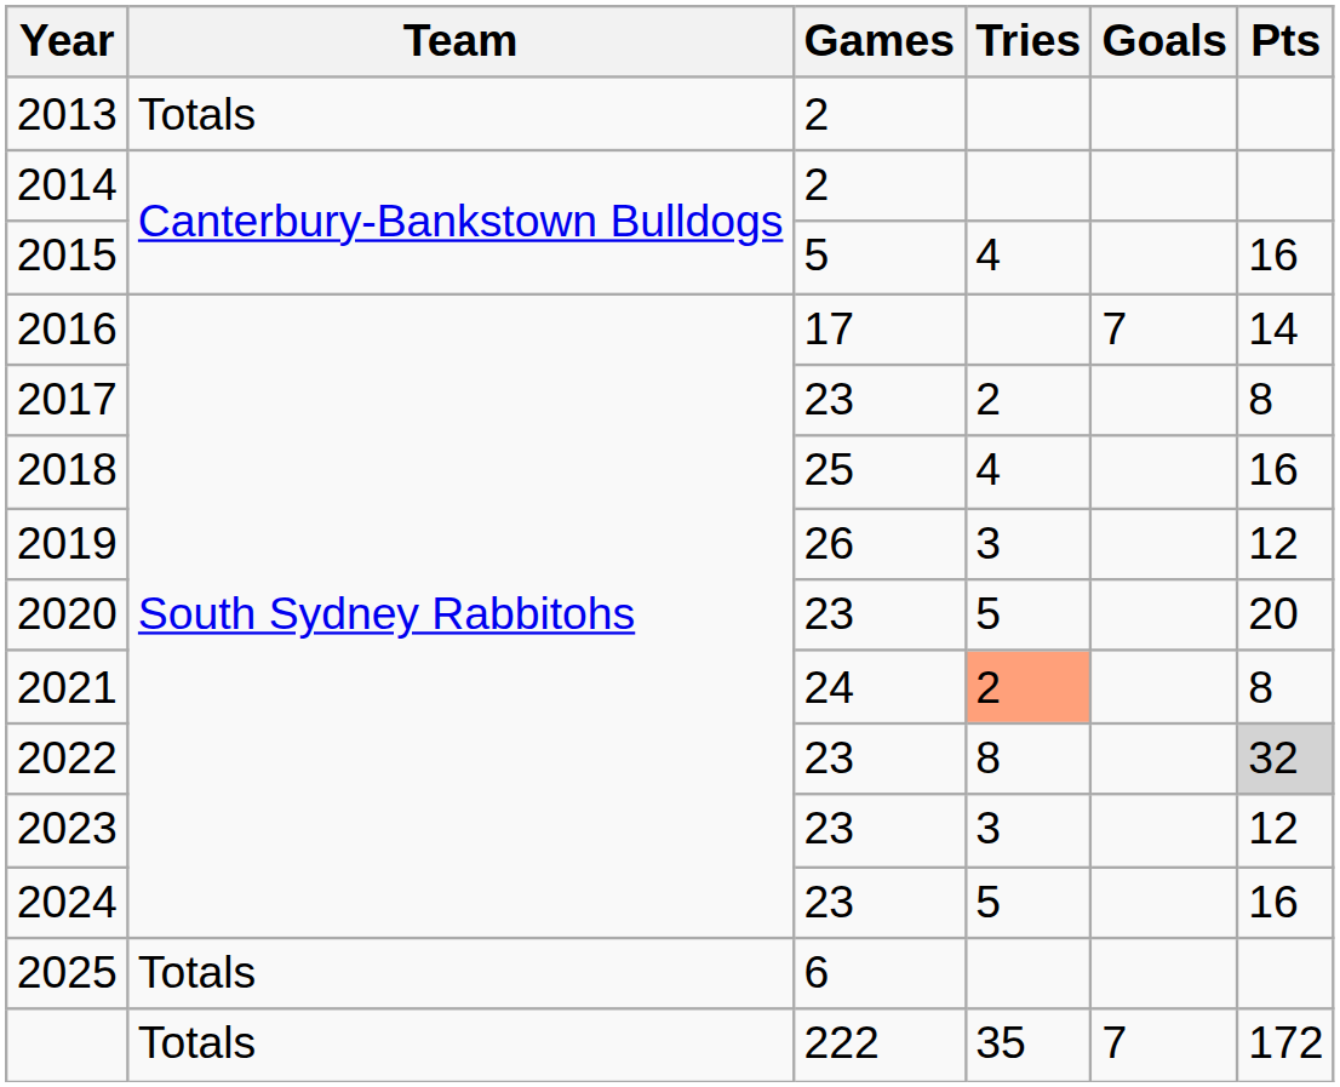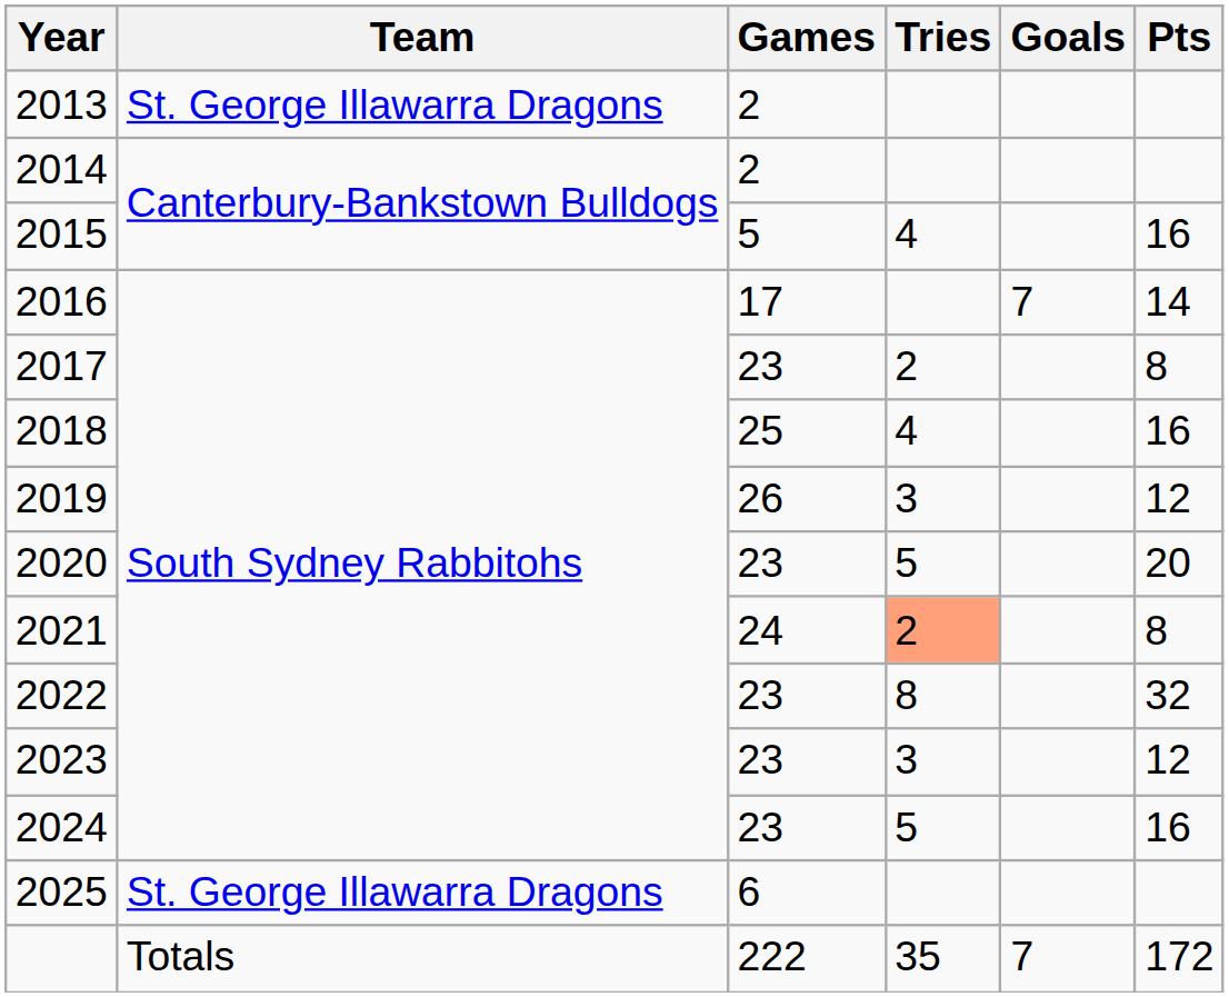2013 | Team: Totals -> St. George Illawarra Dragons
2022 | Pts: lightgrey background -> no background
2025 | Team: Totals -> St. George Illawarra Dragons
